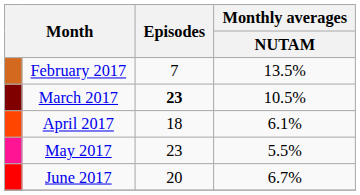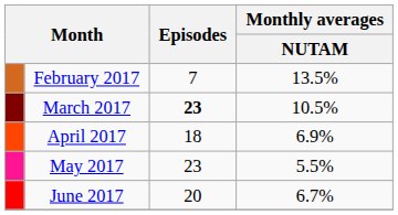April 2017 | Monthly averages / NUTAM: 6.1% -> 6.9%
